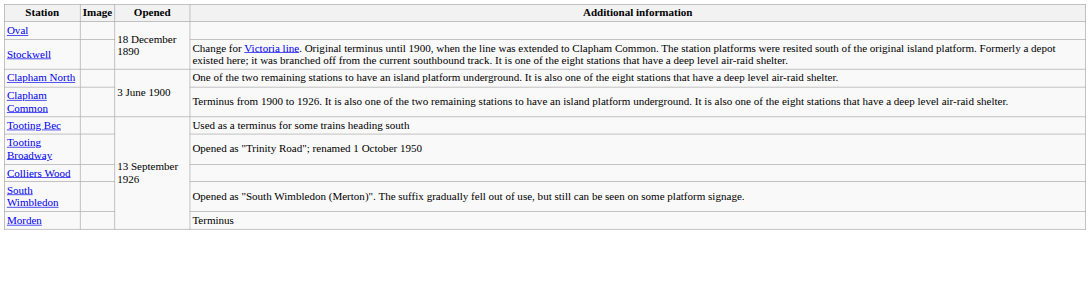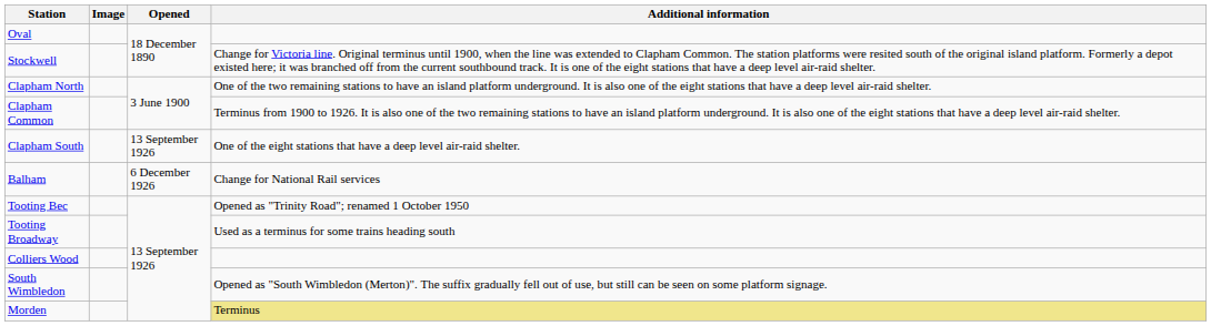+ row: Clapham South | 13 September 1926 | One of the eight stations that have a deep level air-raid shelter.
+ row: Balham | 6 December 1926 | Change for National Rail services
Tooting Bec | Additional information: Used as a terminus for some trains heading south -> Opened as "Trinity Road"; renamed 1 October 1950
Tooting Broadway | Additional information: Opened as "Trinity Road"; renamed 1 October 1950 -> Used as a terminus for some trains heading south
Morden | Additional information: no background -> khaki background
